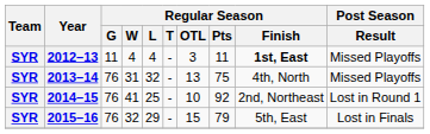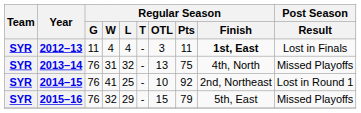2012–13 | Post Season / Result: Missed Playoffs -> Lost in Finals
2015–16 | Post Season / Result: Lost in Finals -> Missed Playoffs
